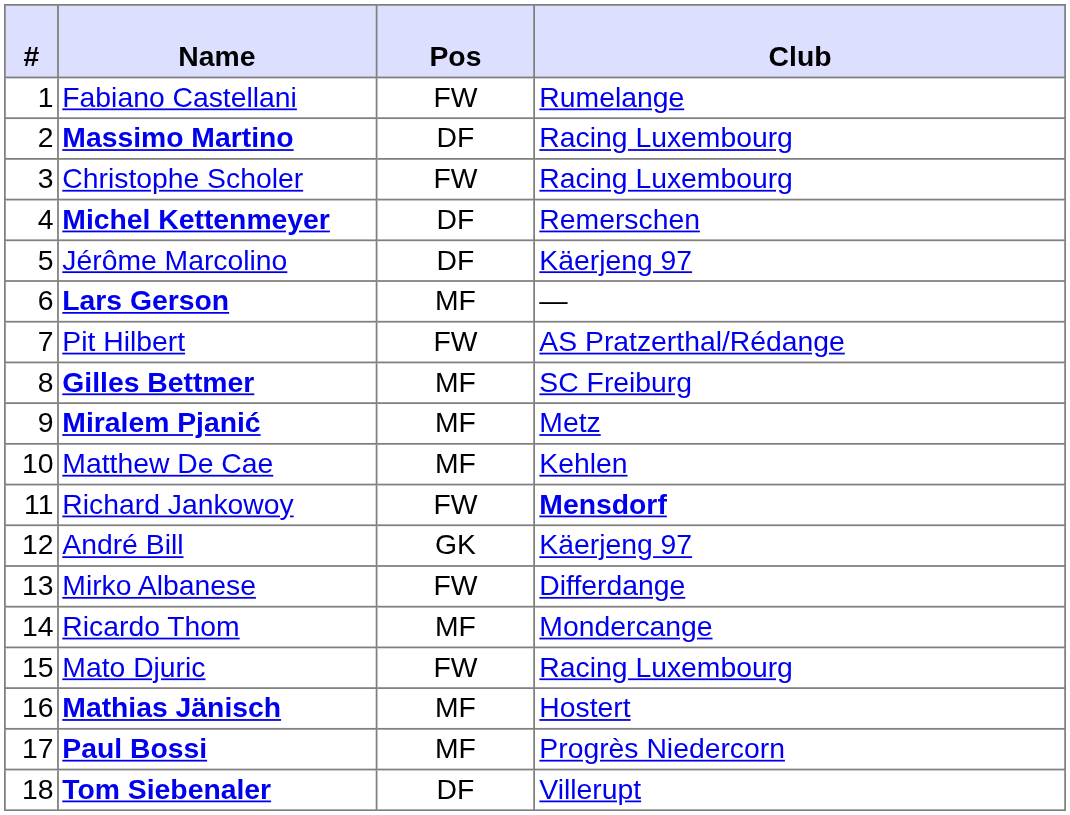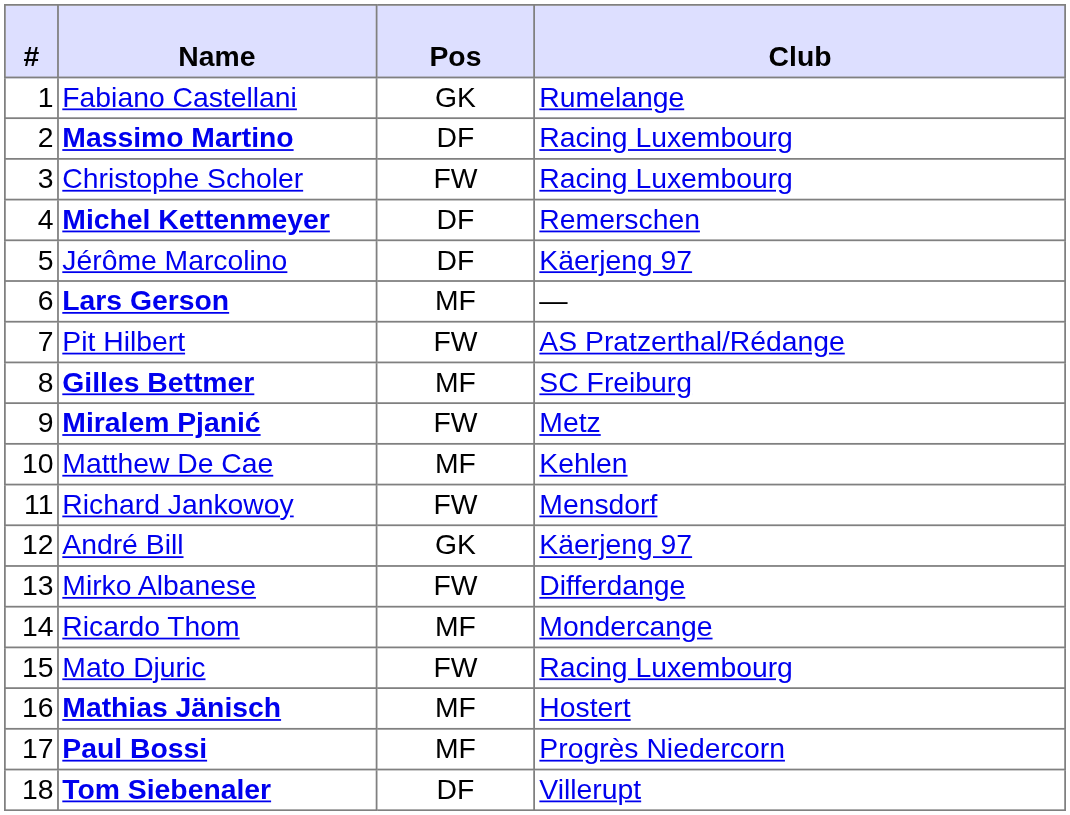Fabiano Castellani | Pos: FW -> GK
Miralem Pjanić | Pos: MF -> FW
Richard Jankowoy | Club: bold -> normal
